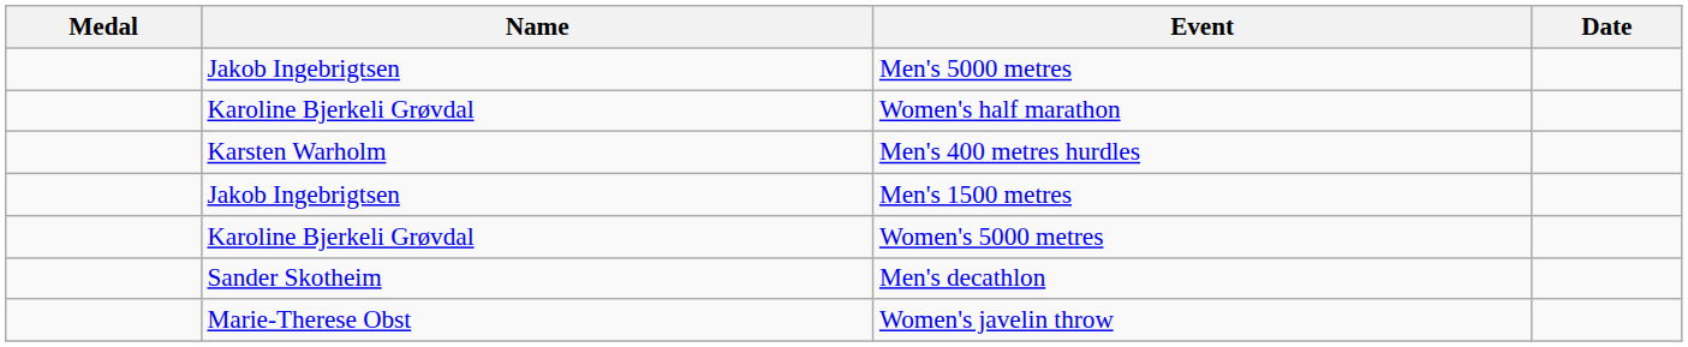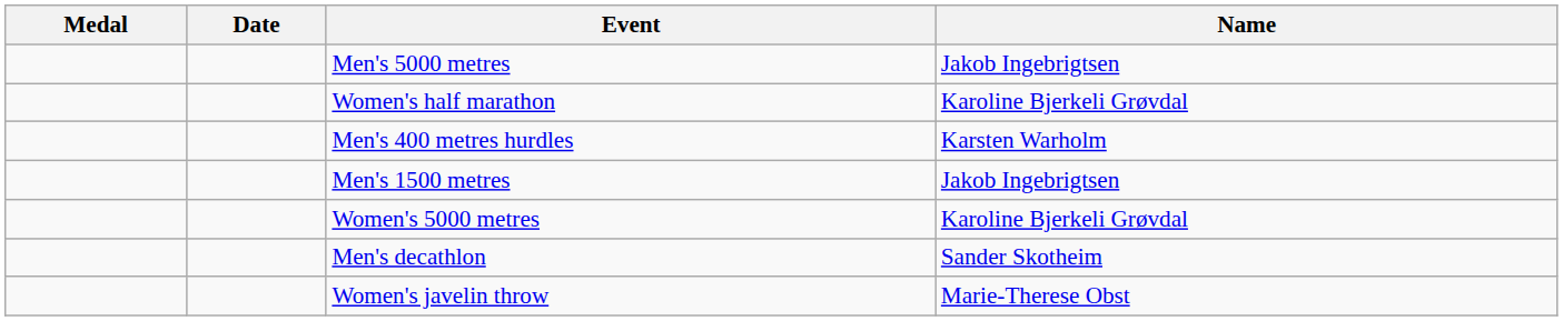columns swapped: Name <-> Date
